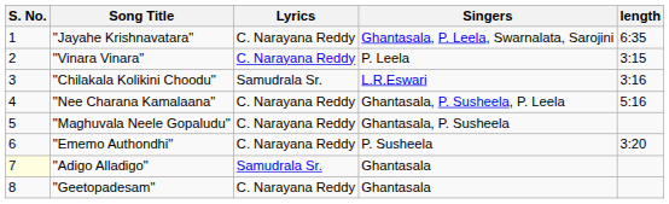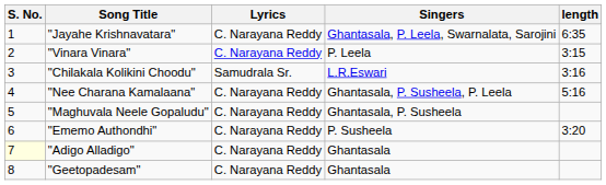"Adigo Alladigo" | Lyrics: Samudrala Sr. -> C. Narayana Reddy
